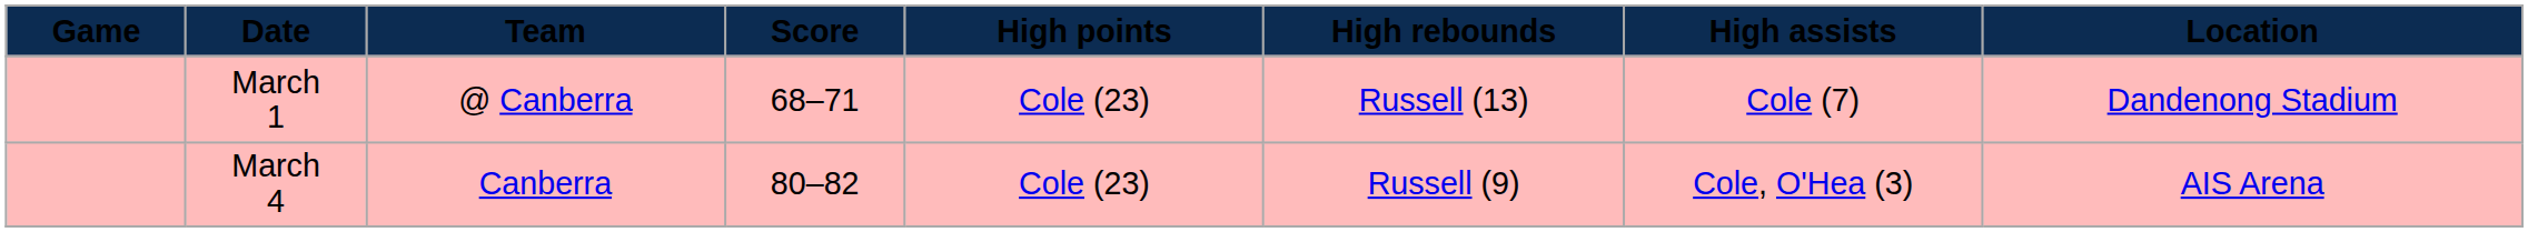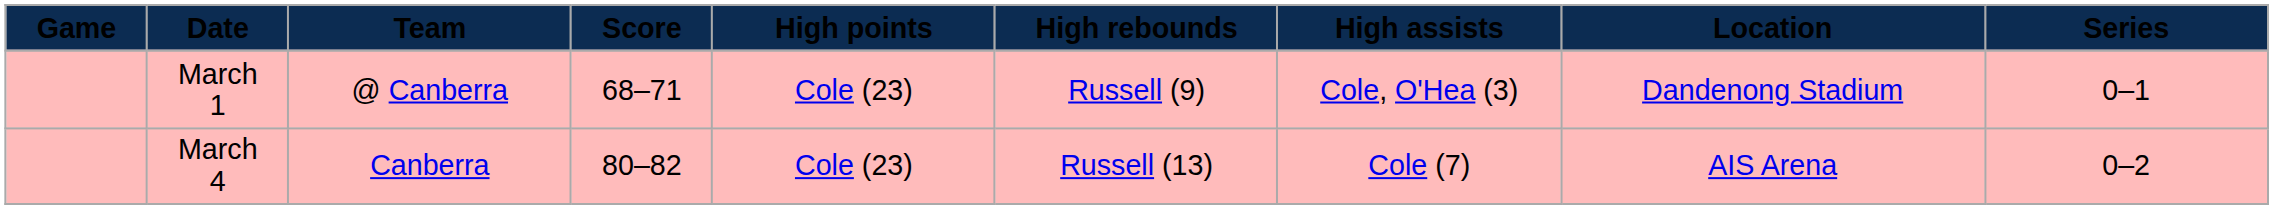+ column: Series | 0–1 | 0–2
March 1 | High rebounds: Russell (13) -> Russell (9)
March 1 | High assists: Cole (7) -> Cole, O'Hea (3)
March 4 | High rebounds: Russell (9) -> Russell (13)
March 4 | High assists: Cole, O'Hea (3) -> Cole (7)
